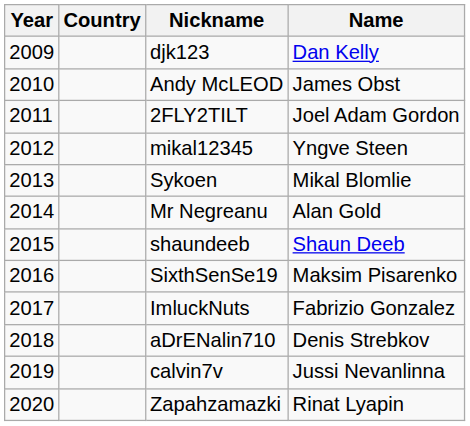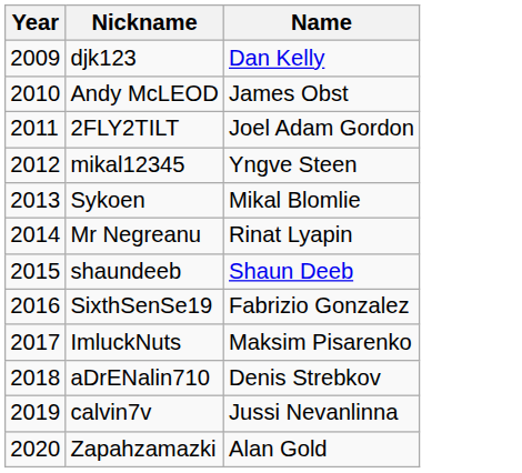- column: Country
Mr Negreanu | Name: Alan Gold -> Rinat Lyapin
SixthSenSe19 | Name: Maksim Pisarenko -> Fabrizio Gonzalez
ImluckNuts | Name: Fabrizio Gonzalez -> Maksim Pisarenko
Zapahzamazki | Name: Rinat Lyapin -> Alan Gold
